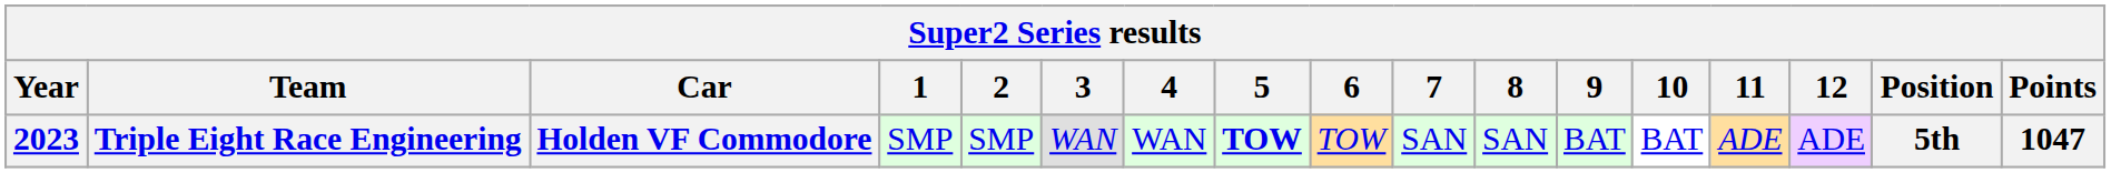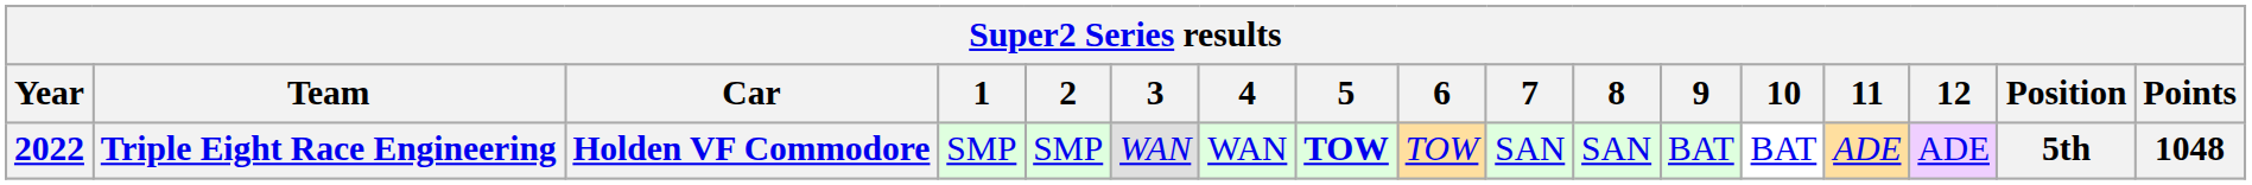Triple Eight Race Engineering | Year: 2023 -> 2022
Triple Eight Race Engineering | Points: 1047 -> 1048
